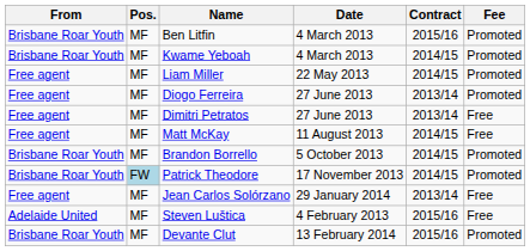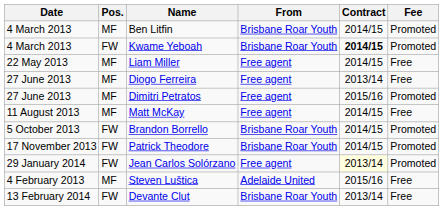columns swapped: Date <-> From
Ben Litfin | Contract: 2015/16 -> 2014/15
Kwame Yeboah | Pos.: MF -> FW
Kwame Yeboah | Contract: normal -> bold
Liam Miller | Fee: Promoted -> Free
Diogo Ferreira | Fee: Promoted -> Free
Dimitri Petratos | Contract: 2013/14 -> 2015/16
Dimitri Petratos | Fee: Free -> Promoted
Brandon Borrello | Pos.: MF -> FW
Patrick Theodore | Pos.: lightblue background -> no background
Jean Carlos Solórzano | Pos.: MF -> FW
Jean Carlos Solórzano | Contract: no background -> lightyellow background
Jean Carlos Solórzano | Fee: Free -> Promoted
Devante Clut | Pos.: MF -> FW
Devante Clut | Contract: 2015/16 -> 2013/14
Devante Clut | Fee: Promoted -> Free
